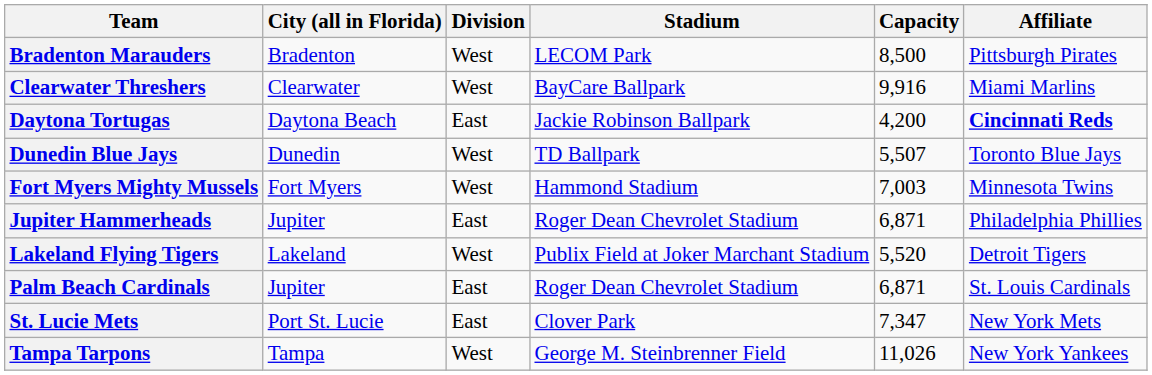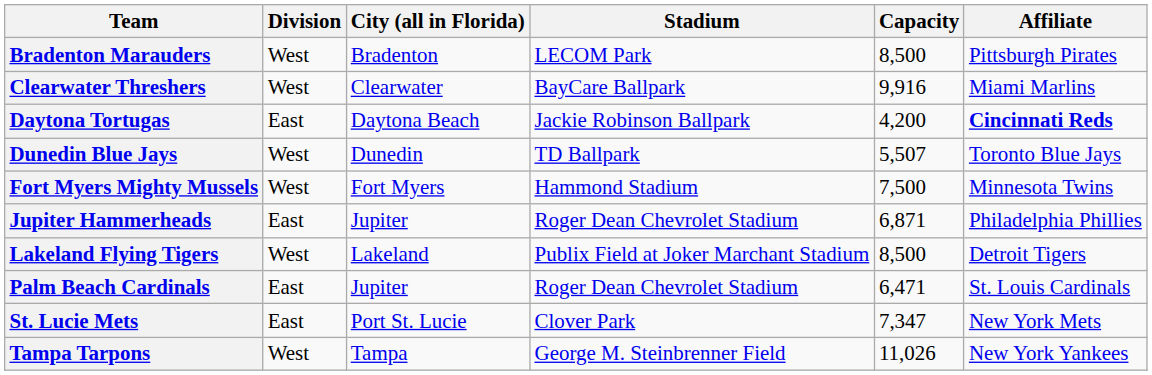columns swapped: Division <-> City (all in Florida)
Fort Myers Mighty Mussels | Capacity: 7,003 -> 7,500
Lakeland Flying Tigers | Capacity: 5,520 -> 8,500
Palm Beach Cardinals | Capacity: 6,871 -> 6,471
